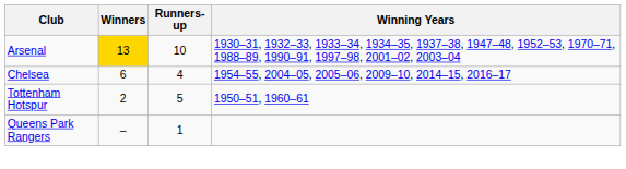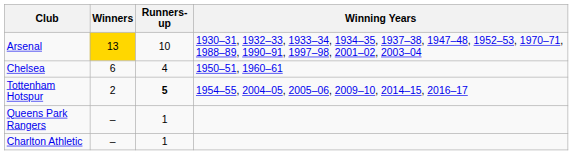Chelsea | Winning Years: 1954–55, 2004–05, 2005–06, 2009–10, 2014–15, 2016–17 -> 1950–51, 1960–61
Tottenham Hotspur | Runners-up: normal -> bold
Tottenham Hotspur | Winning Years: 1950–51, 1960–61 -> 1954–55, 2004–05, 2005–06, 2009–10, 2014–15, 2016–17
+ row: Charlton Athletic | – | 1
